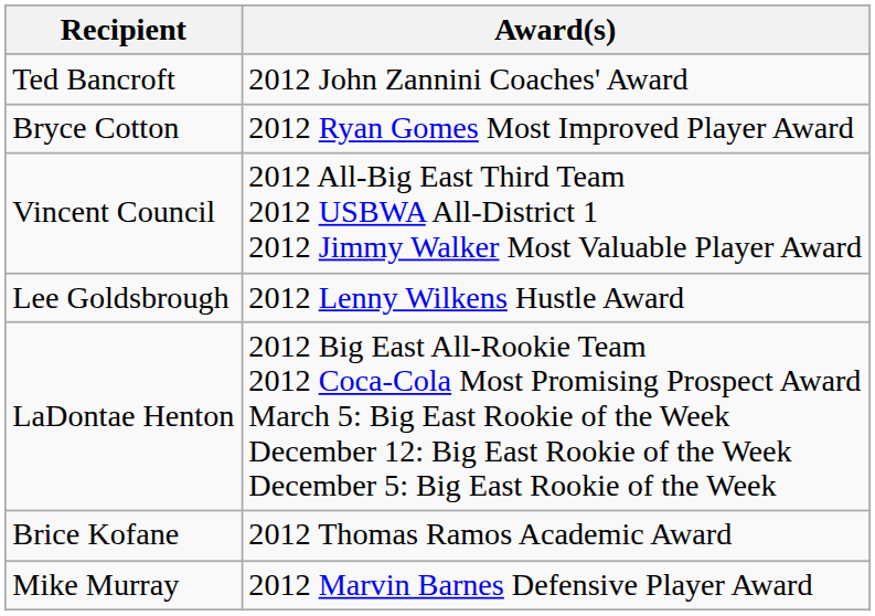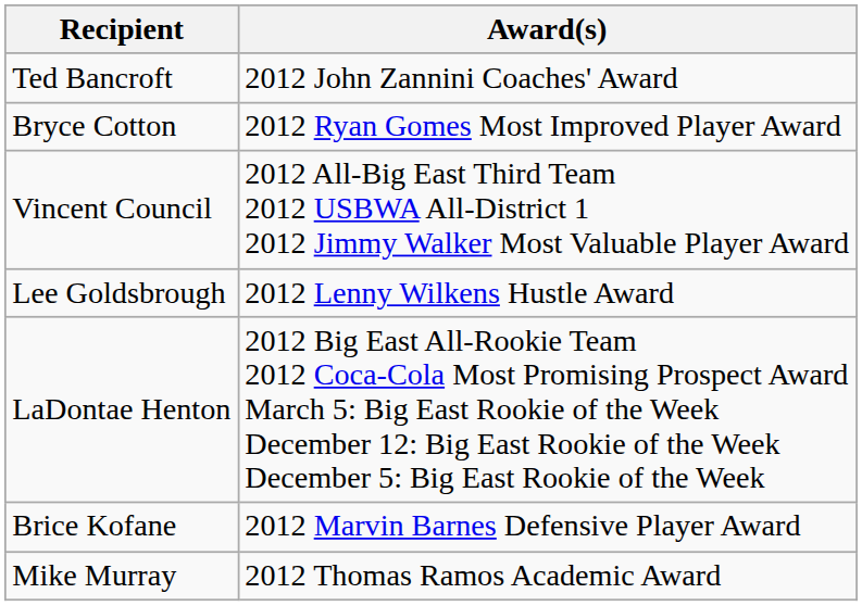Brice Kofane | Award(s): 2012 Thomas Ramos Academic Award -> 2012 Marvin Barnes Defensive Player Award
Mike Murray | Award(s): 2012 Marvin Barnes Defensive Player Award -> 2012 Thomas Ramos Academic Award
